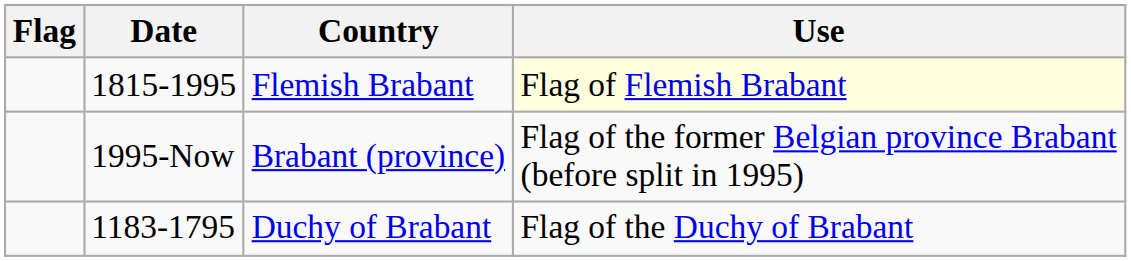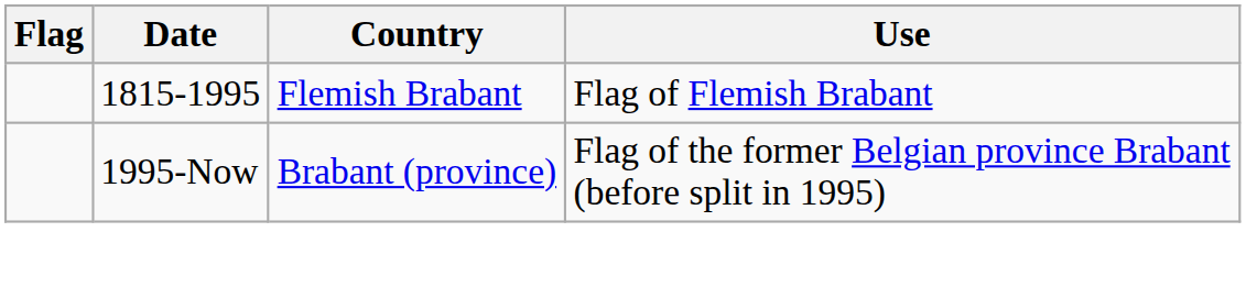Flemish Brabant | Use: lightyellow background -> no background
- row: 1183-1795 | Duchy of Brabant | Flag of the Duchy of Brabant
